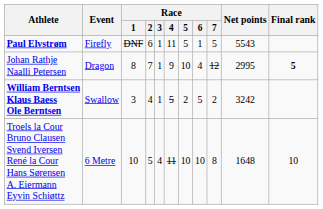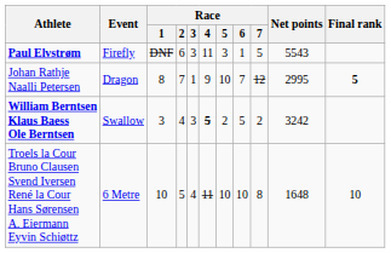Paul Elvstrøm | Race / 3: 1 -> 3
Paul Elvstrøm | Race / 5: 5 -> 3
Johan Rathje Naalli Petersen | Race / 6: 4 -> 7
William Berntsen Klaus Baess Ole Berntsen | Race / 3: 1 -> 3
William Berntsen Klaus Baess Ole Berntsen | Race / 4: normal -> bold
